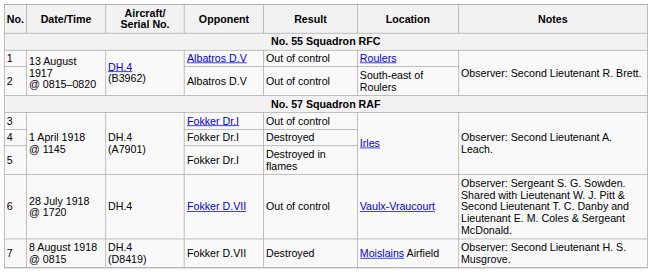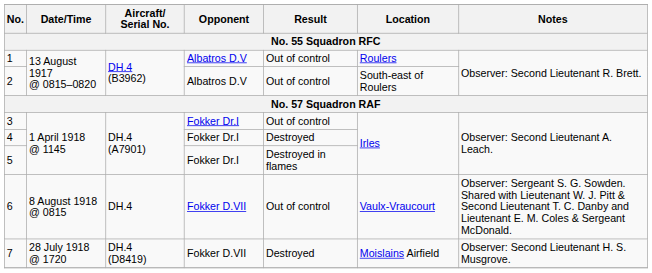6 | Date/Time: 28 July 1918 @ 1720 -> 8 August 1918 @ 0815
7 | Date/Time: 8 August 1918 @ 0815 -> 28 July 1918 @ 1720
